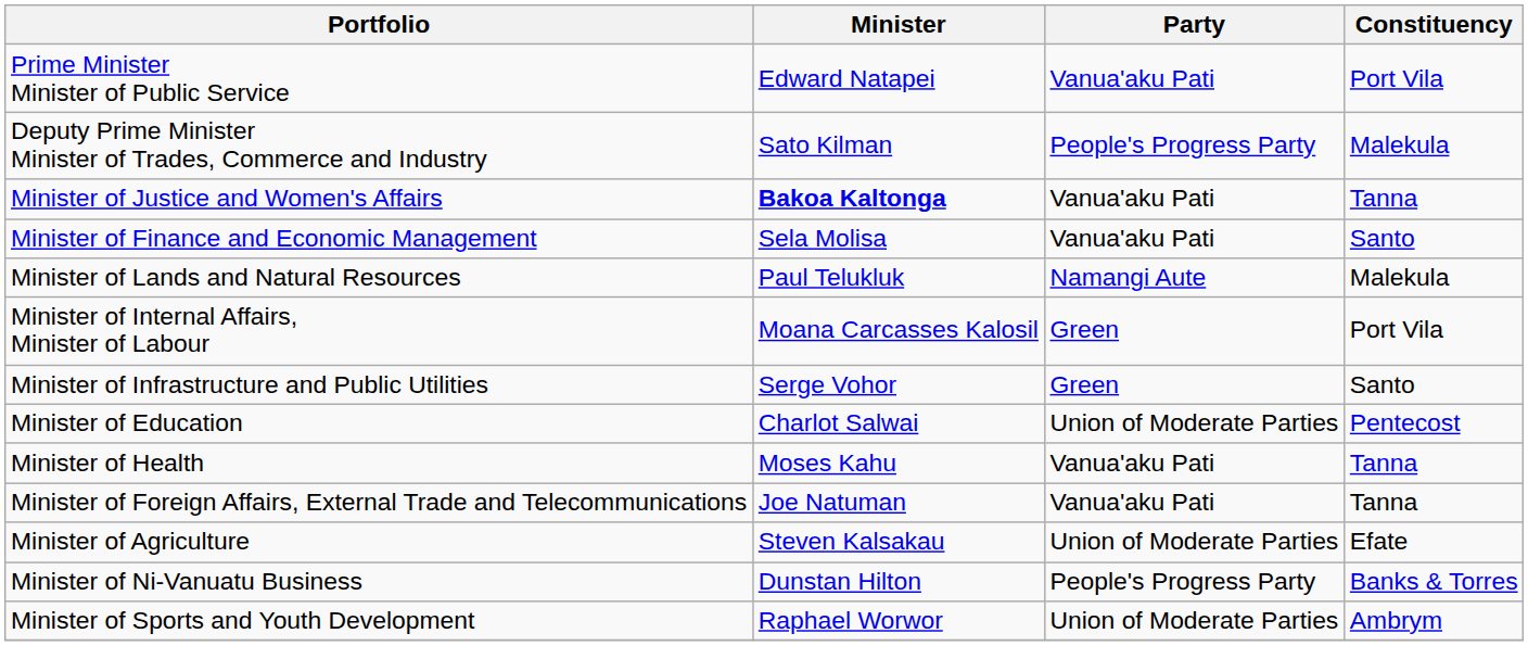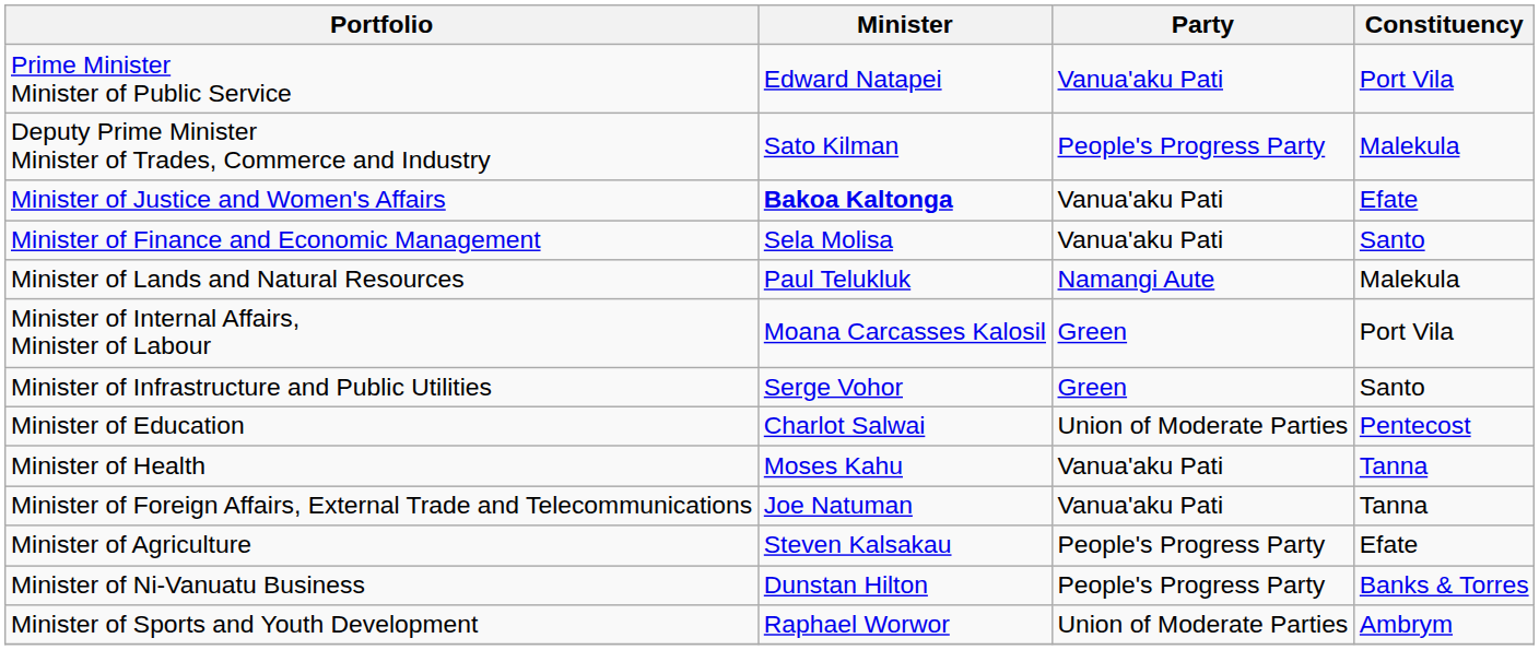Minister of Justice and Women's Affairs | Constituency: Tanna -> Efate
Minister of Agriculture | Party: Union of Moderate Parties -> People's Progress Party
